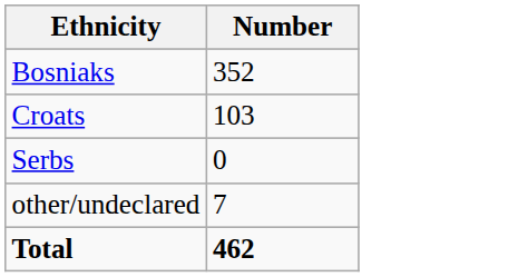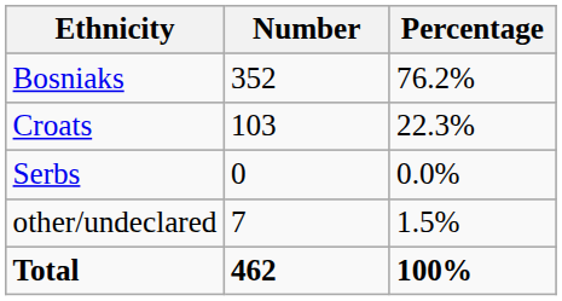+ column: Percentage | 76.2% | 22.3% | 0.0% | 1.5% | 100%
